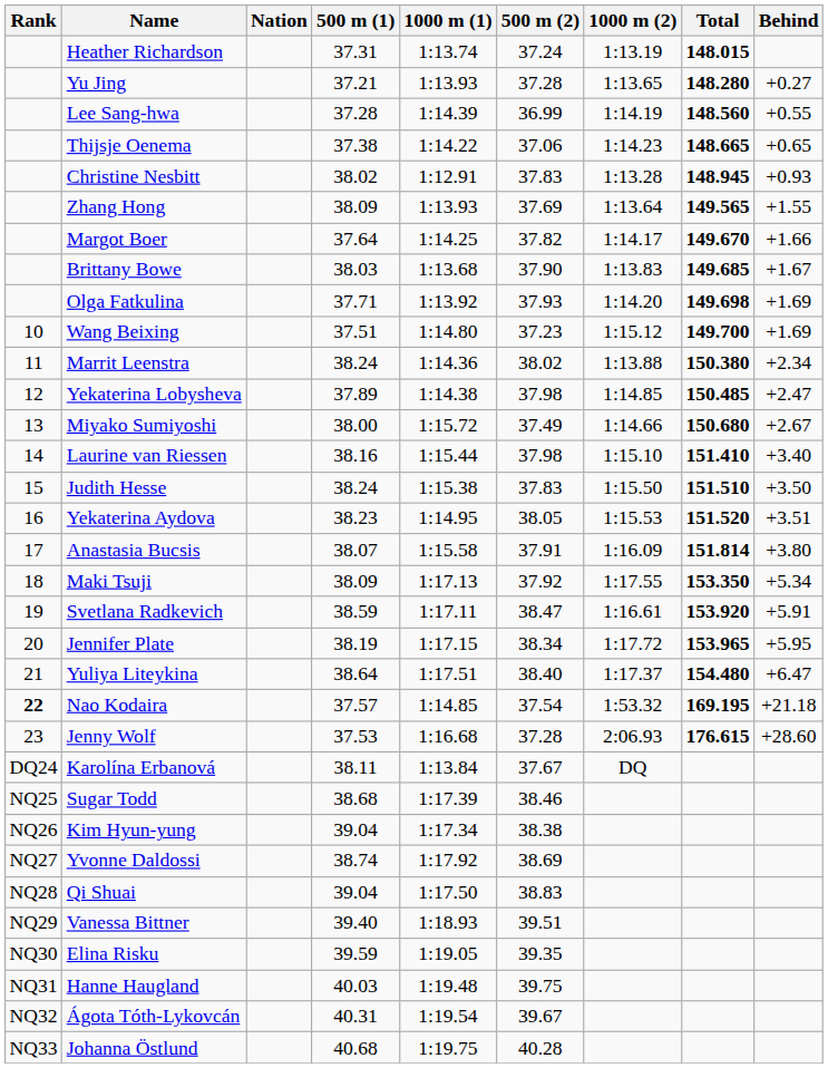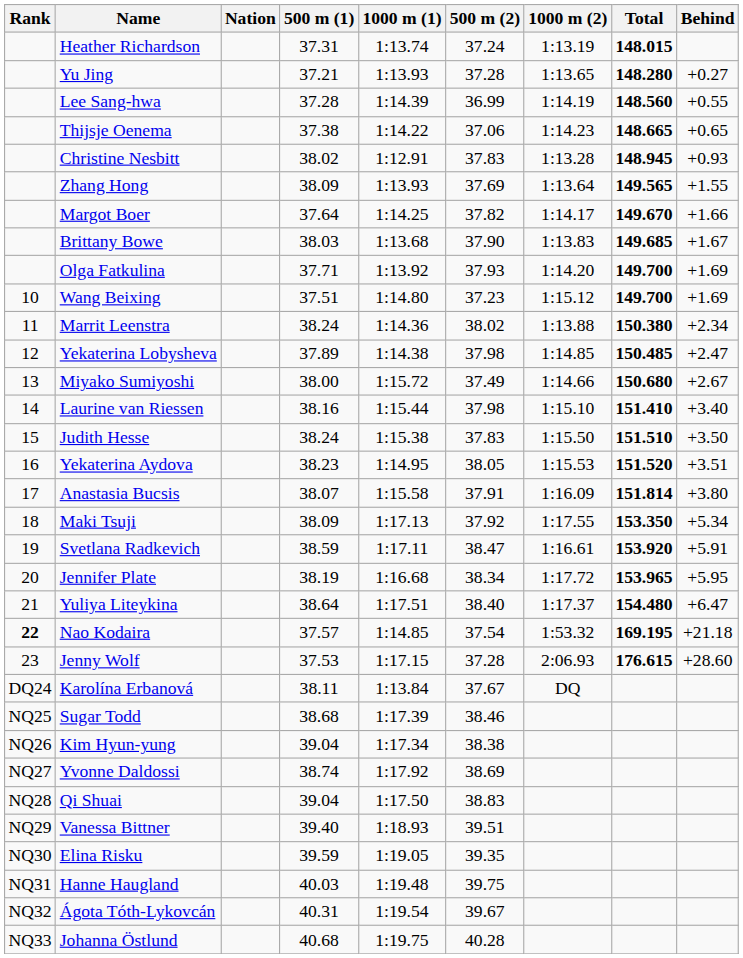Olga Fatkulina | Total: 149.698 -> 149.700
Jennifer Plate | 1000 m (1): 1:17.15 -> 1:16.68
Jenny Wolf | 1000 m (1): 1:16.68 -> 1:17.15
